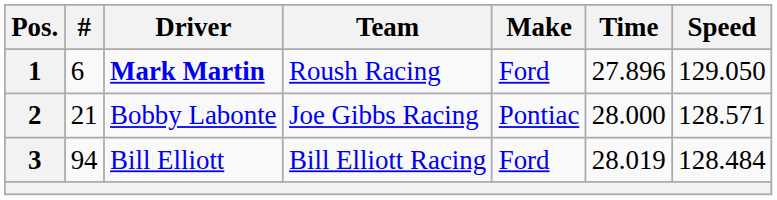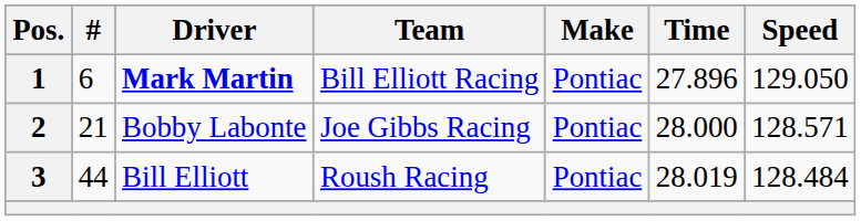1 | Team: Roush Racing -> Bill Elliott Racing
1 | Make: Ford -> Pontiac
3 | #: 94 -> 44
3 | Team: Bill Elliott Racing -> Roush Racing
3 | Make: Ford -> Pontiac
